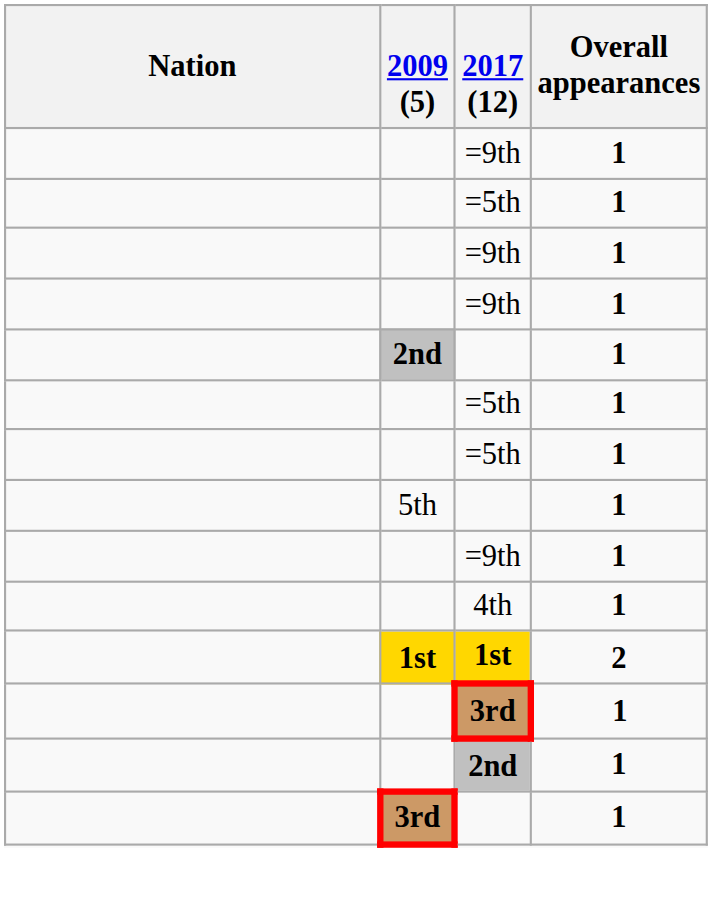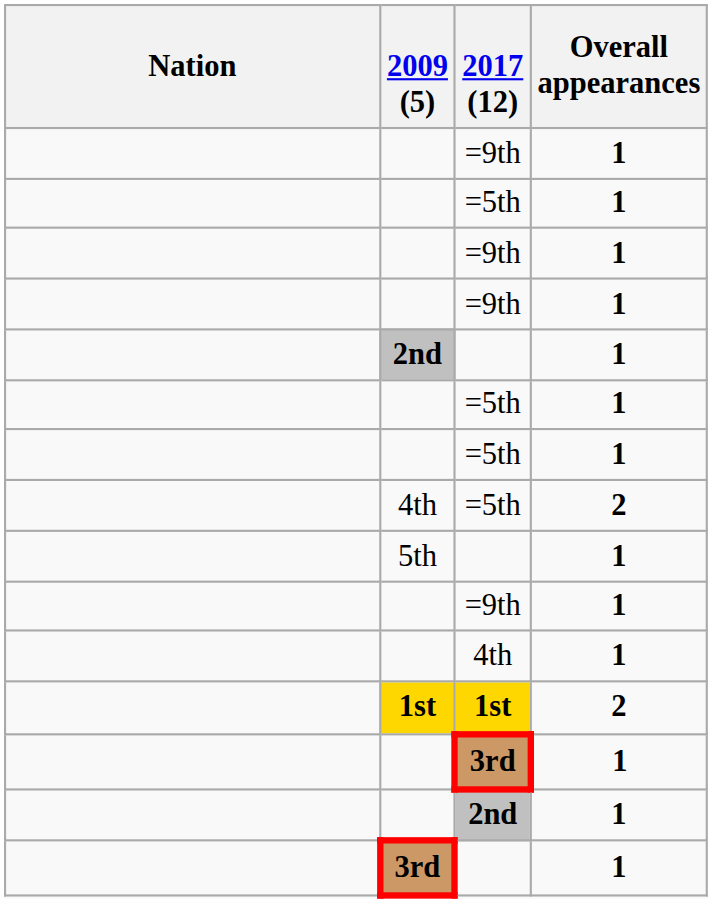+ row: 4th | =5th | 2
